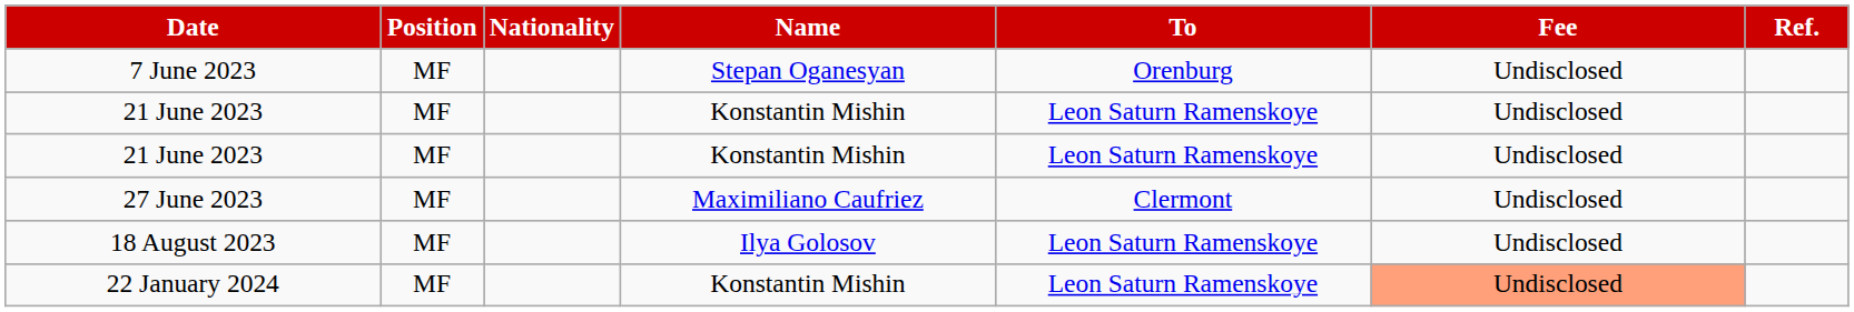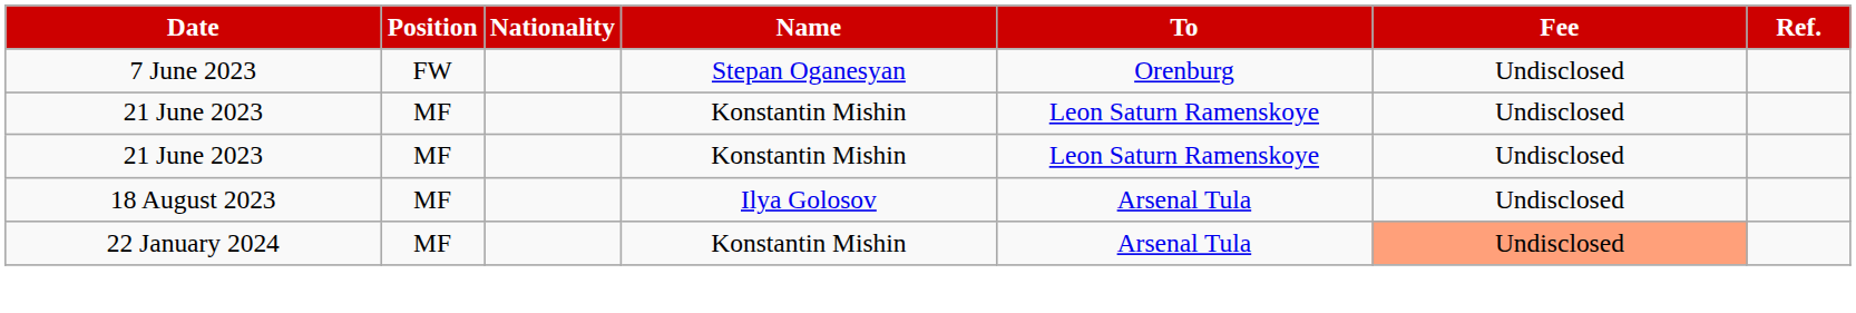7 June 2023 | Position: MF -> FW
- row: 27 June 2023 | MF | Maximiliano Caufriez | Clermont | Undisclosed
18 August 2023 | To: Leon Saturn Ramenskoye -> Arsenal Tula
22 January 2024 | To: Leon Saturn Ramenskoye -> Arsenal Tula
